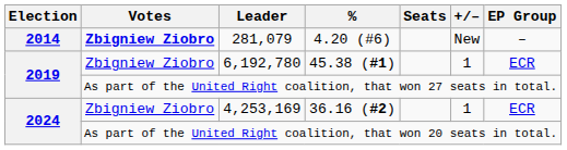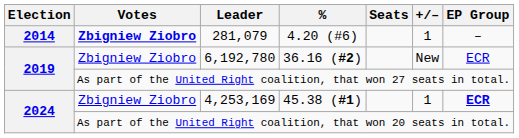281,079 | +/–: New -> 1
6,192,780 | %: 45.38 (#1) -> 36.16 (#2)
6,192,780 | +/–: 1 -> New
4,253,169 | %: 36.16 (#2) -> 45.38 (#1)
4,253,169 | EP Group: normal -> bold
